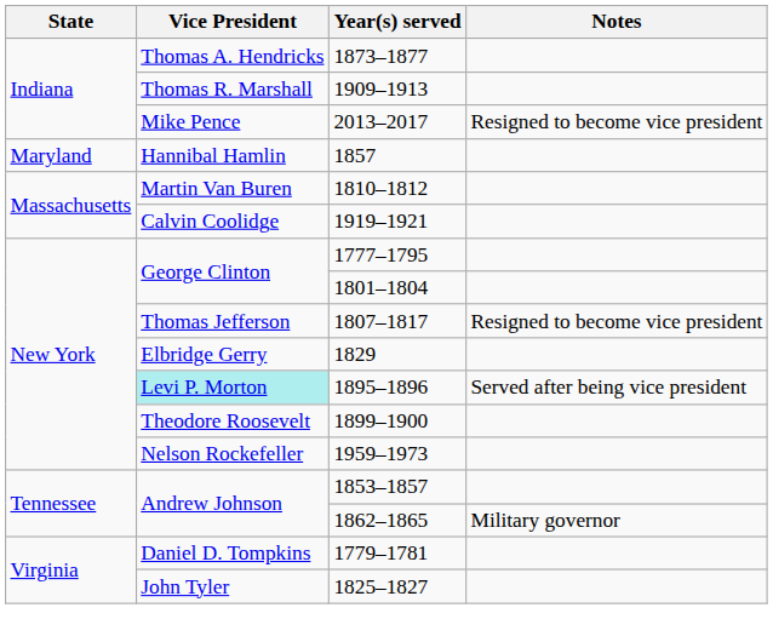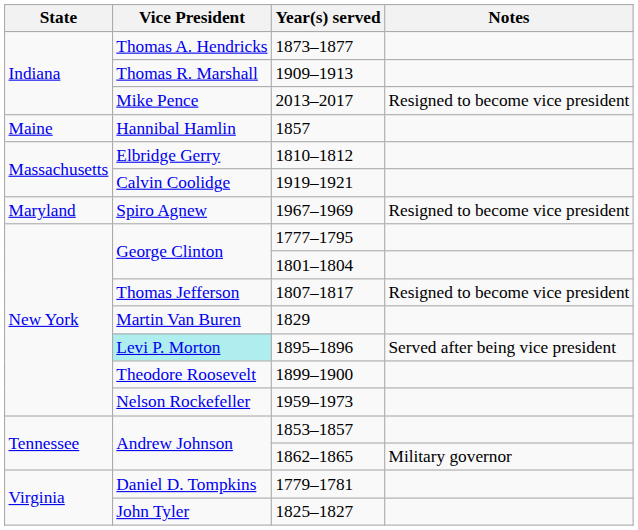1857 | State: Maryland -> Maine
1810–1812 | Vice President: Martin Van Buren -> Elbridge Gerry
+ row: Maryland | Spiro Agnew | 1967–1969 | Resigned to become vice president
1829 | Vice President: Elbridge Gerry -> Martin Van Buren
